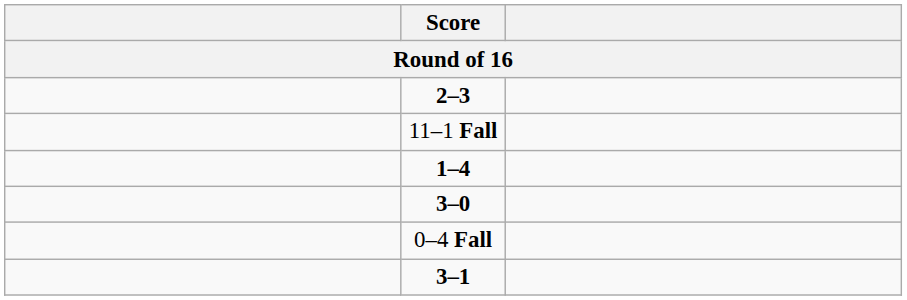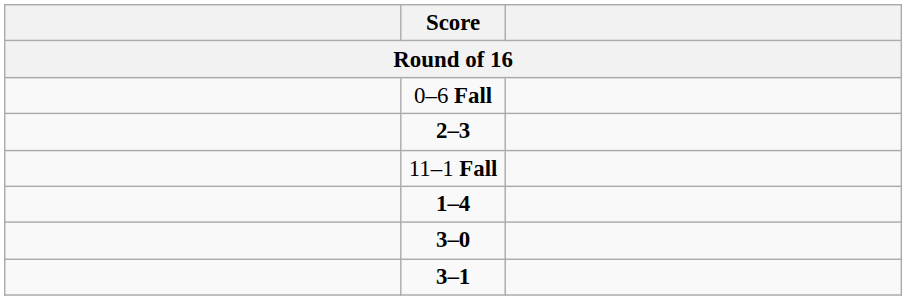+ row: 0–6 Fall
- row: 0–4 Fall
